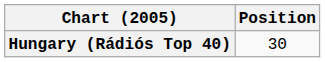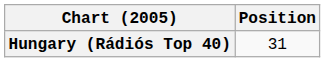Hungary (Rádiós Top 40) | Position: 30 -> 31
